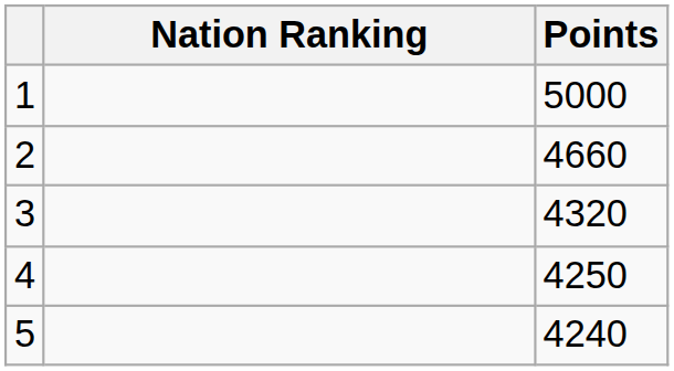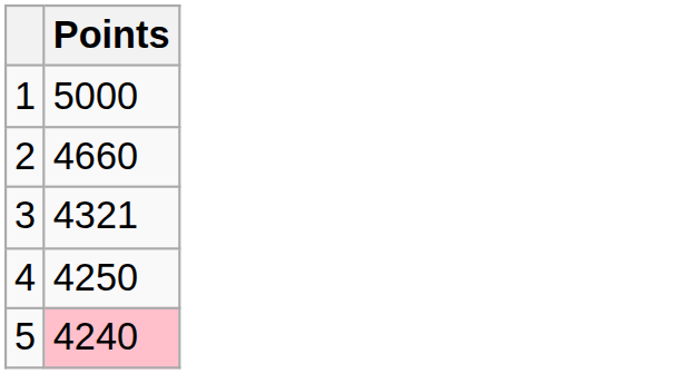- column: Nation Ranking
3 | Points: 4320 -> 4321
5 | Points: no background -> pink background
